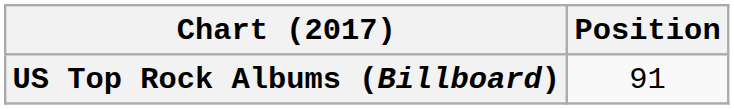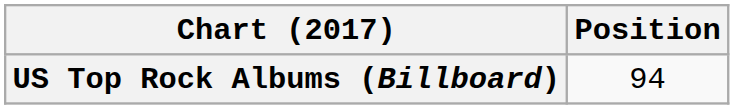US Top Rock Albums (Billboard) | Position: 91 -> 94
